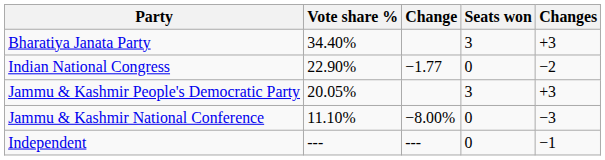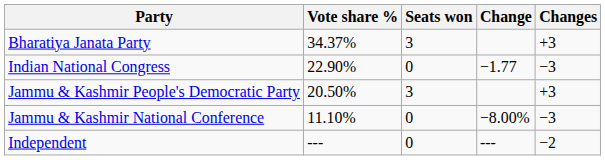columns swapped: Change <-> Seats won
Bharatiya Janata Party | Vote share %: 34.40% -> 34.37%
Indian National Congress | Changes: −2 -> −3
Jammu & Kashmir People's Democratic Party | Vote share %: 20.05% -> 20.50%
Independent | Changes: −1 -> −2
